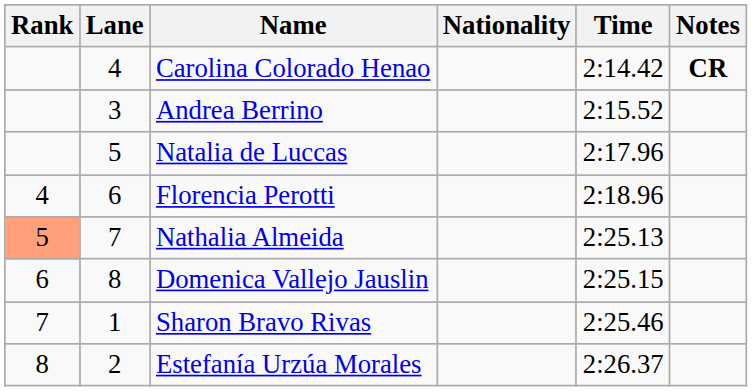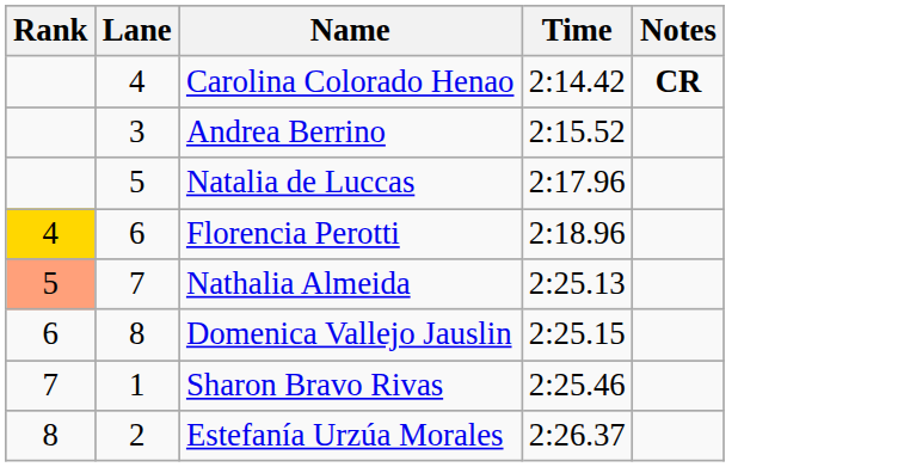- column: Nationality
Florencia Perotti | Rank: no background -> gold background
